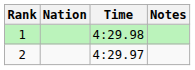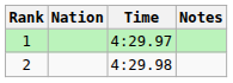1 | Time: 4:29.98 -> 4:29.97
2 | Time: 4:29.97 -> 4:29.98
